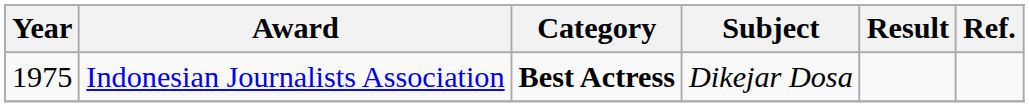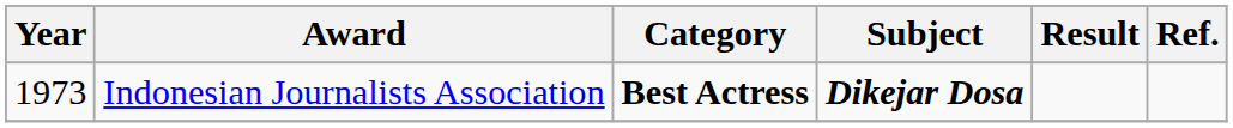Indonesian Journalists Association | Year: 1975 -> 1973
Indonesian Journalists Association | Subject: normal -> bold
